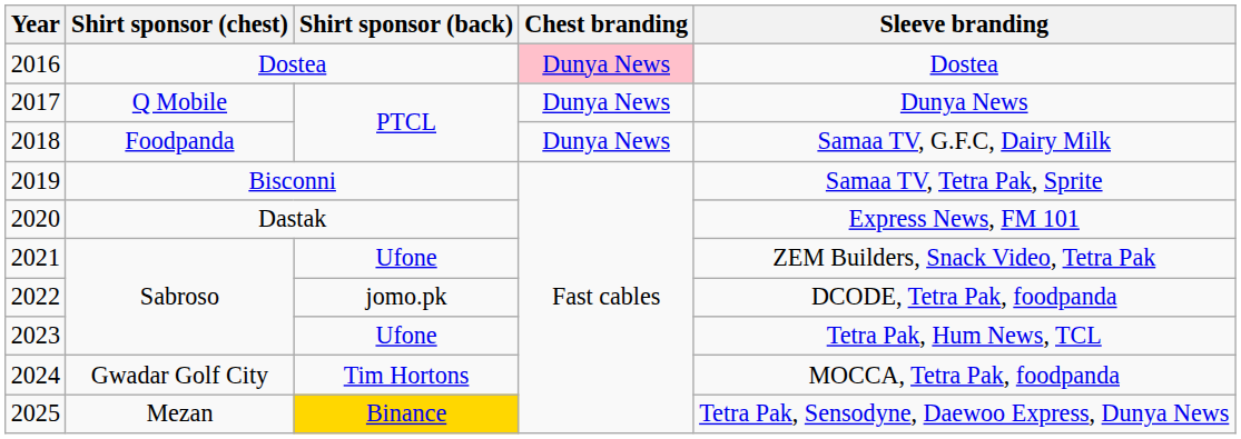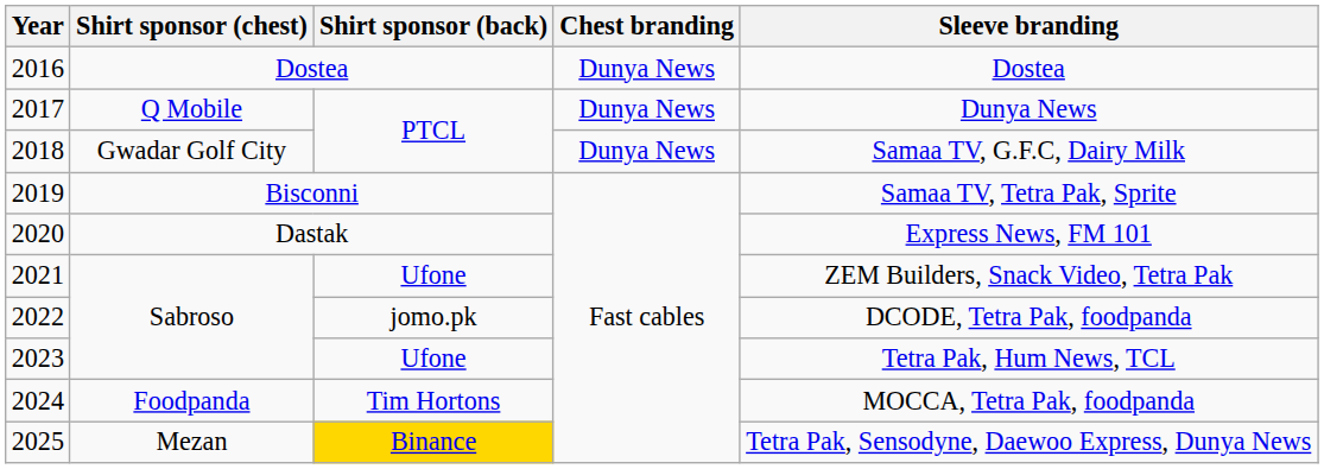2016 | Chest branding: pink background -> no background
2018 | Shirt sponsor (chest): Foodpanda -> Gwadar Golf City
2024 | Shirt sponsor (chest): Gwadar Golf City -> Foodpanda
